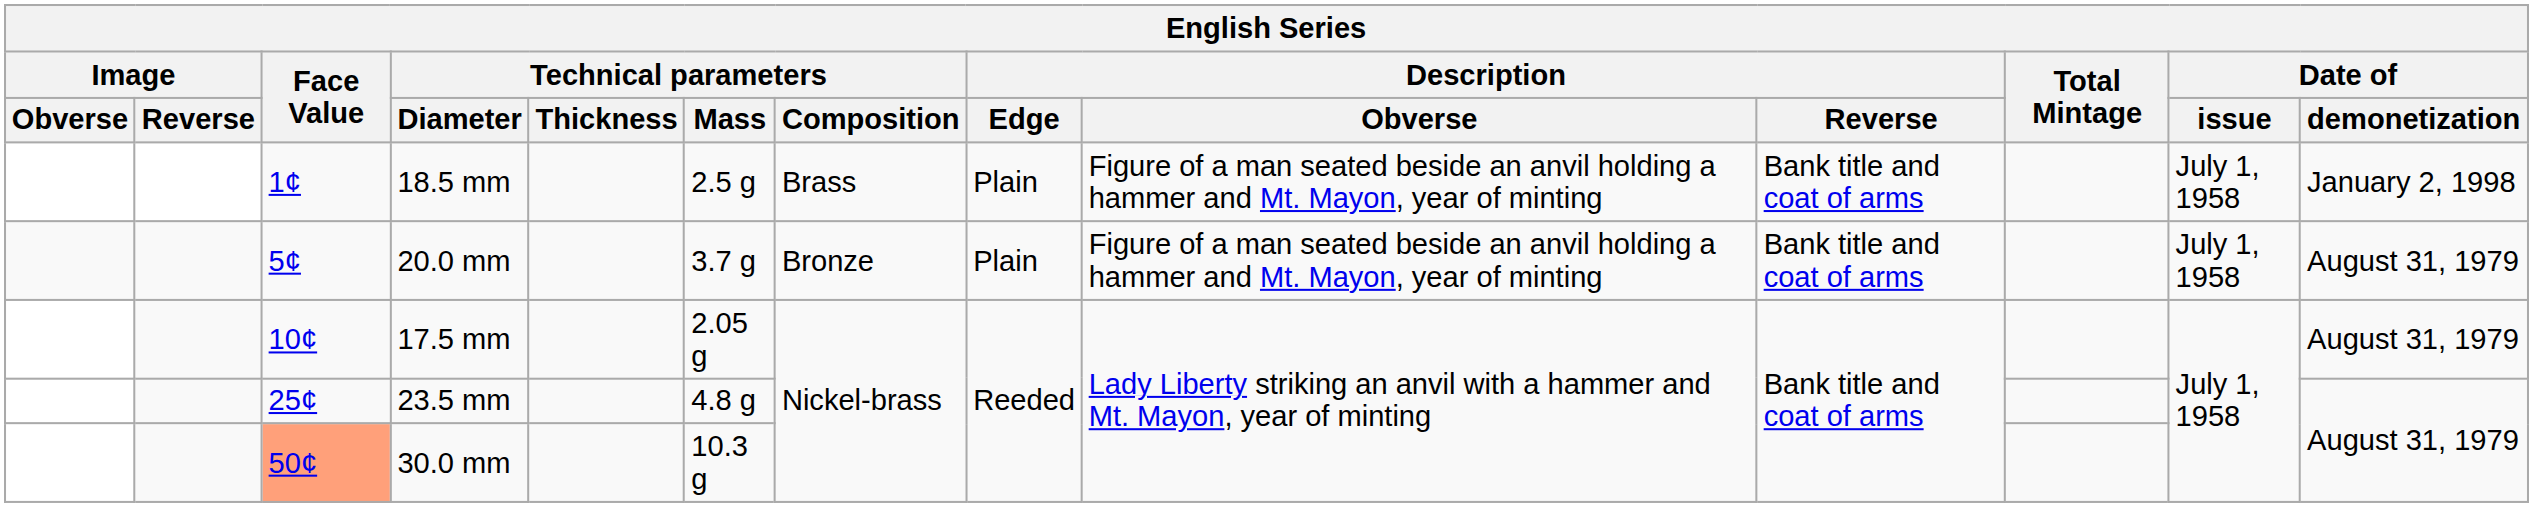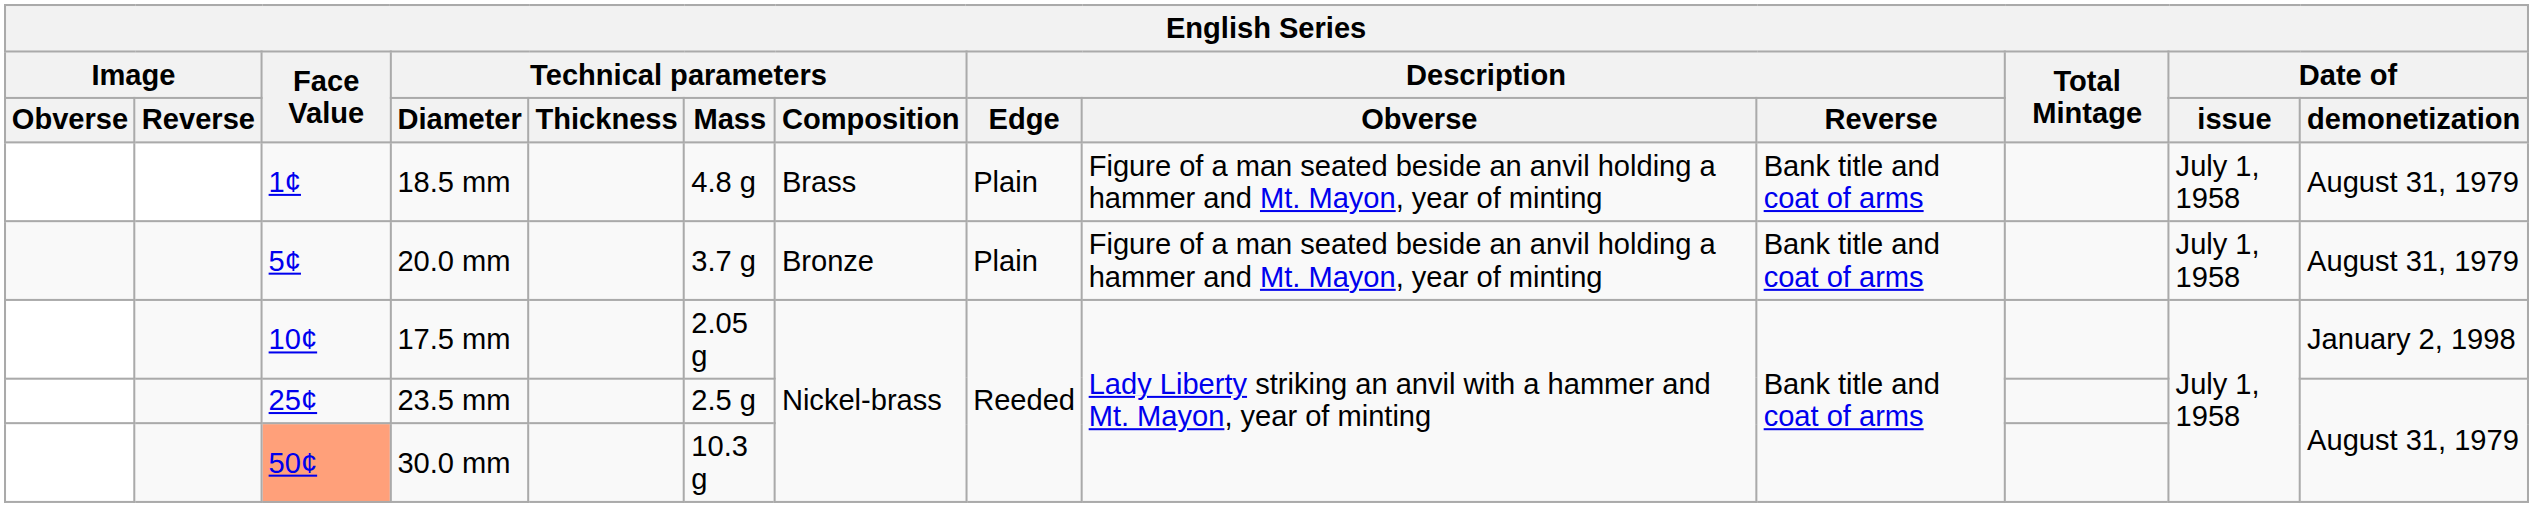18.5 mm | Technical parameters / Mass: 2.5 g -> 4.8 g
18.5 mm | Date of / demonetization: January 2, 1998 -> August 31, 1979
17.5 mm | Date of / demonetization: August 31, 1979 -> January 2, 1998
23.5 mm | Technical parameters / Mass: 4.8 g -> 2.5 g
